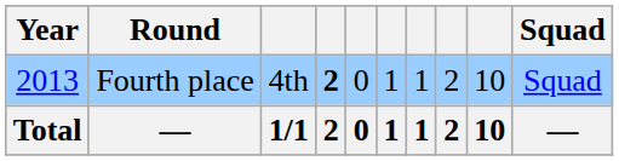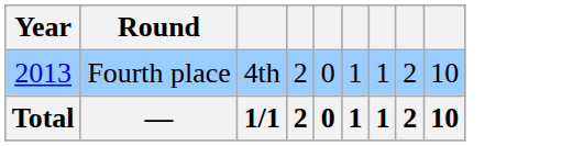- column: Squad | Squad | —
Fourth place | column 4: bold -> normal
